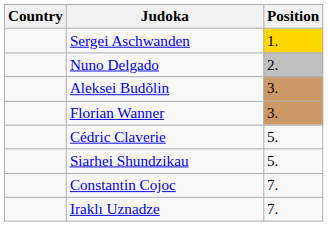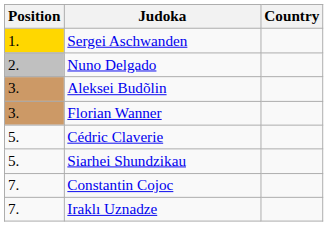columns swapped: Position <-> Country
